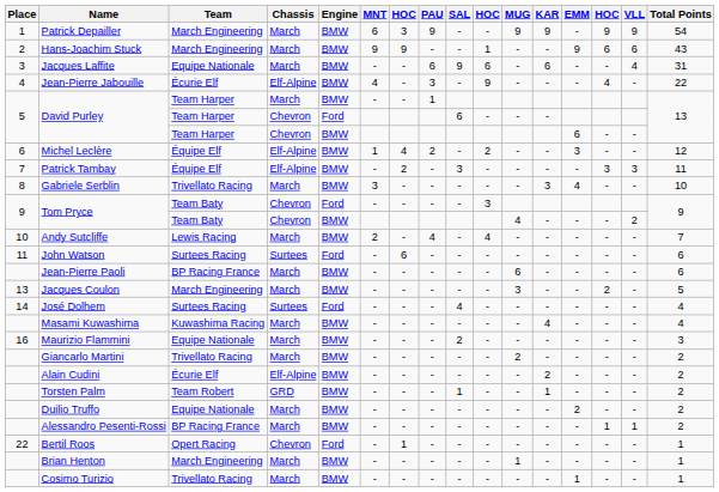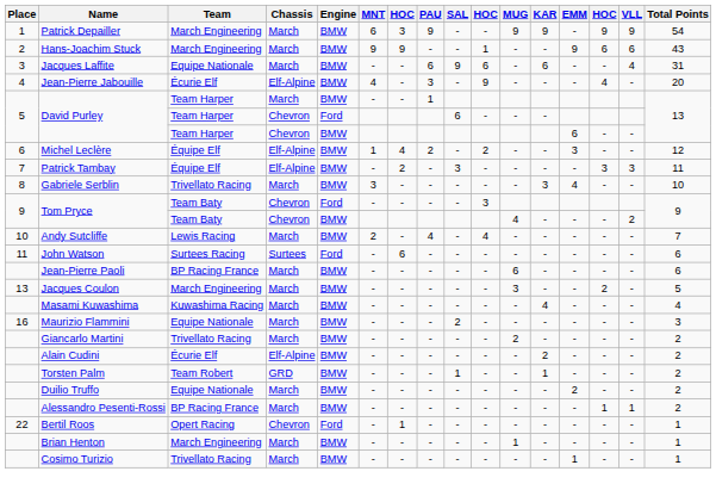Jean-Pierre Jabouille | Total Points: 22 -> 20
- row: 14 | José Dolhem | Surtees Racing | Surtees | Ford | - | - | - | 4 | - | - | - | - | - | - | 4
